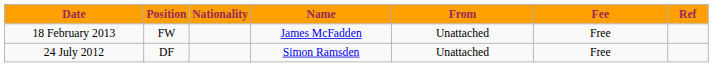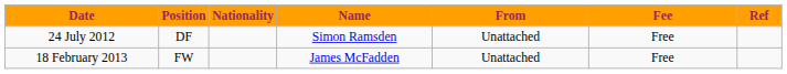rows swapped: 24 July 2012 <-> 18 February 2013
